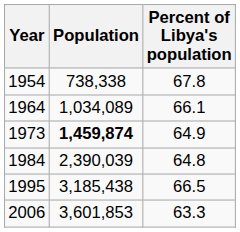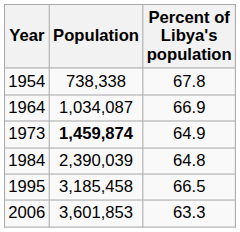1964 | Population: 1,034,089 -> 1,034,087
1964 | Percent of Libya's population: 66.1 -> 66.9
1995 | Population: 3,185,438 -> 3,185,458
